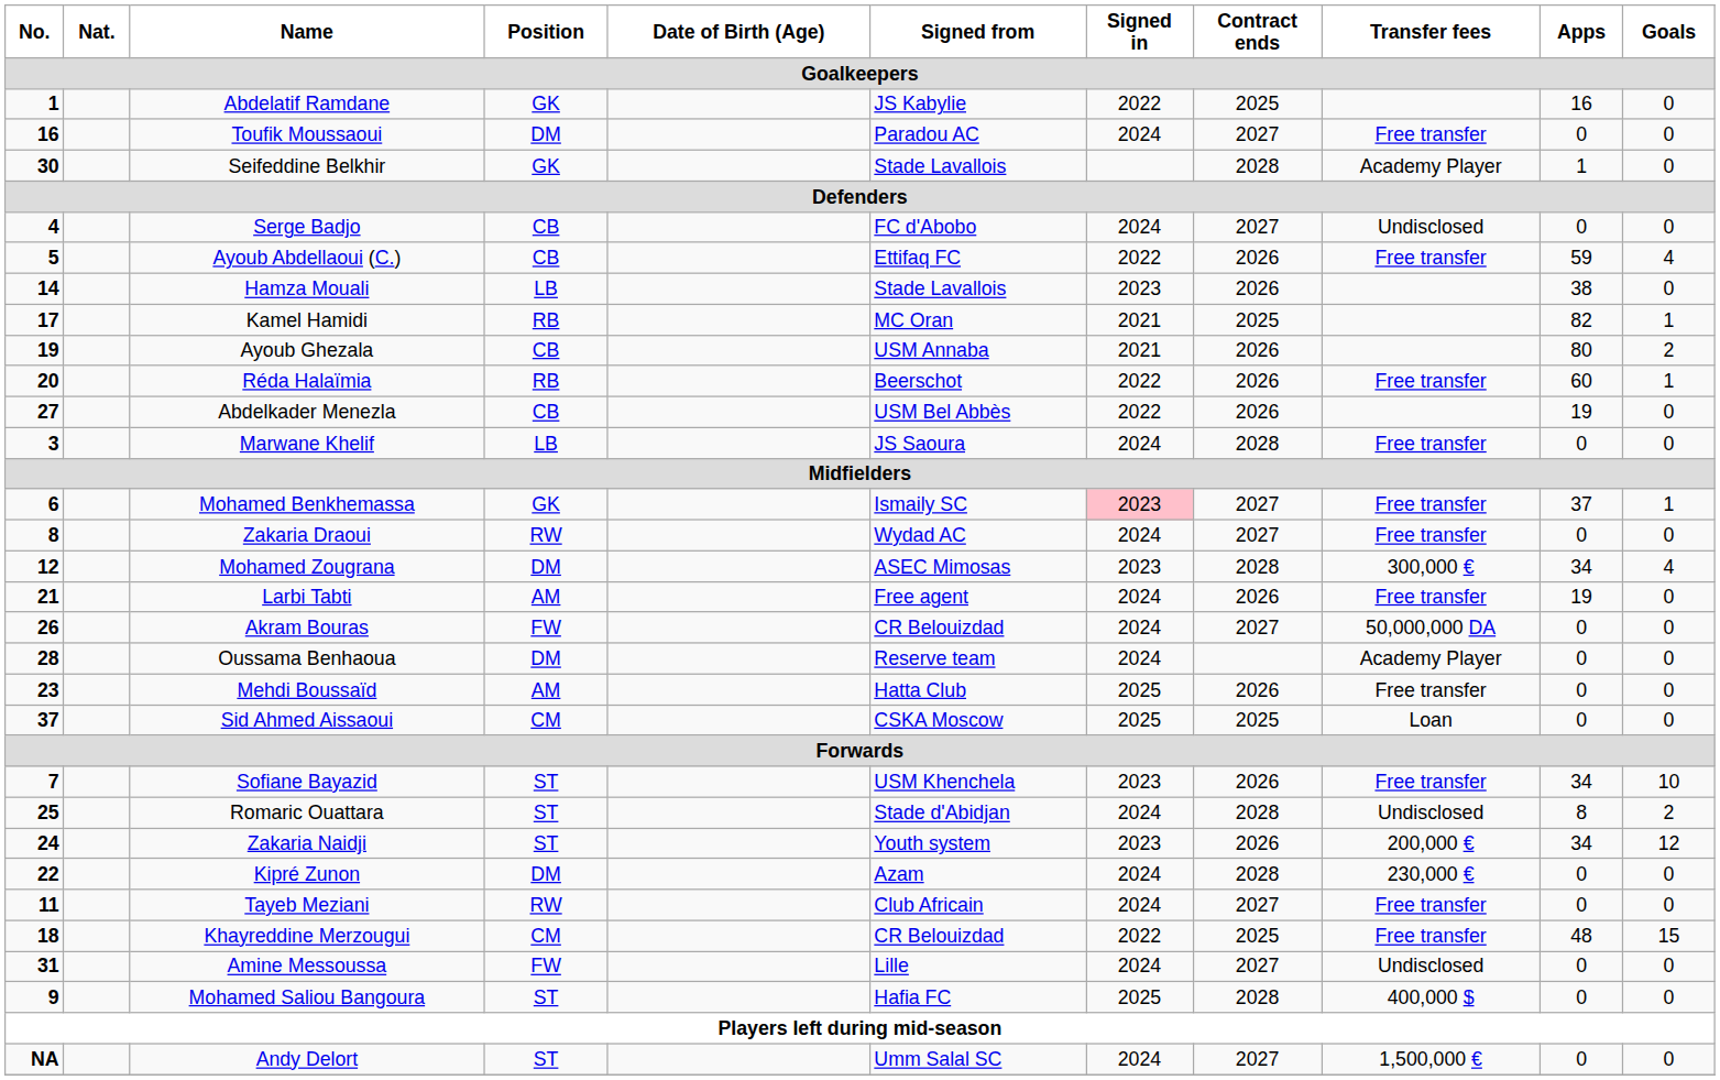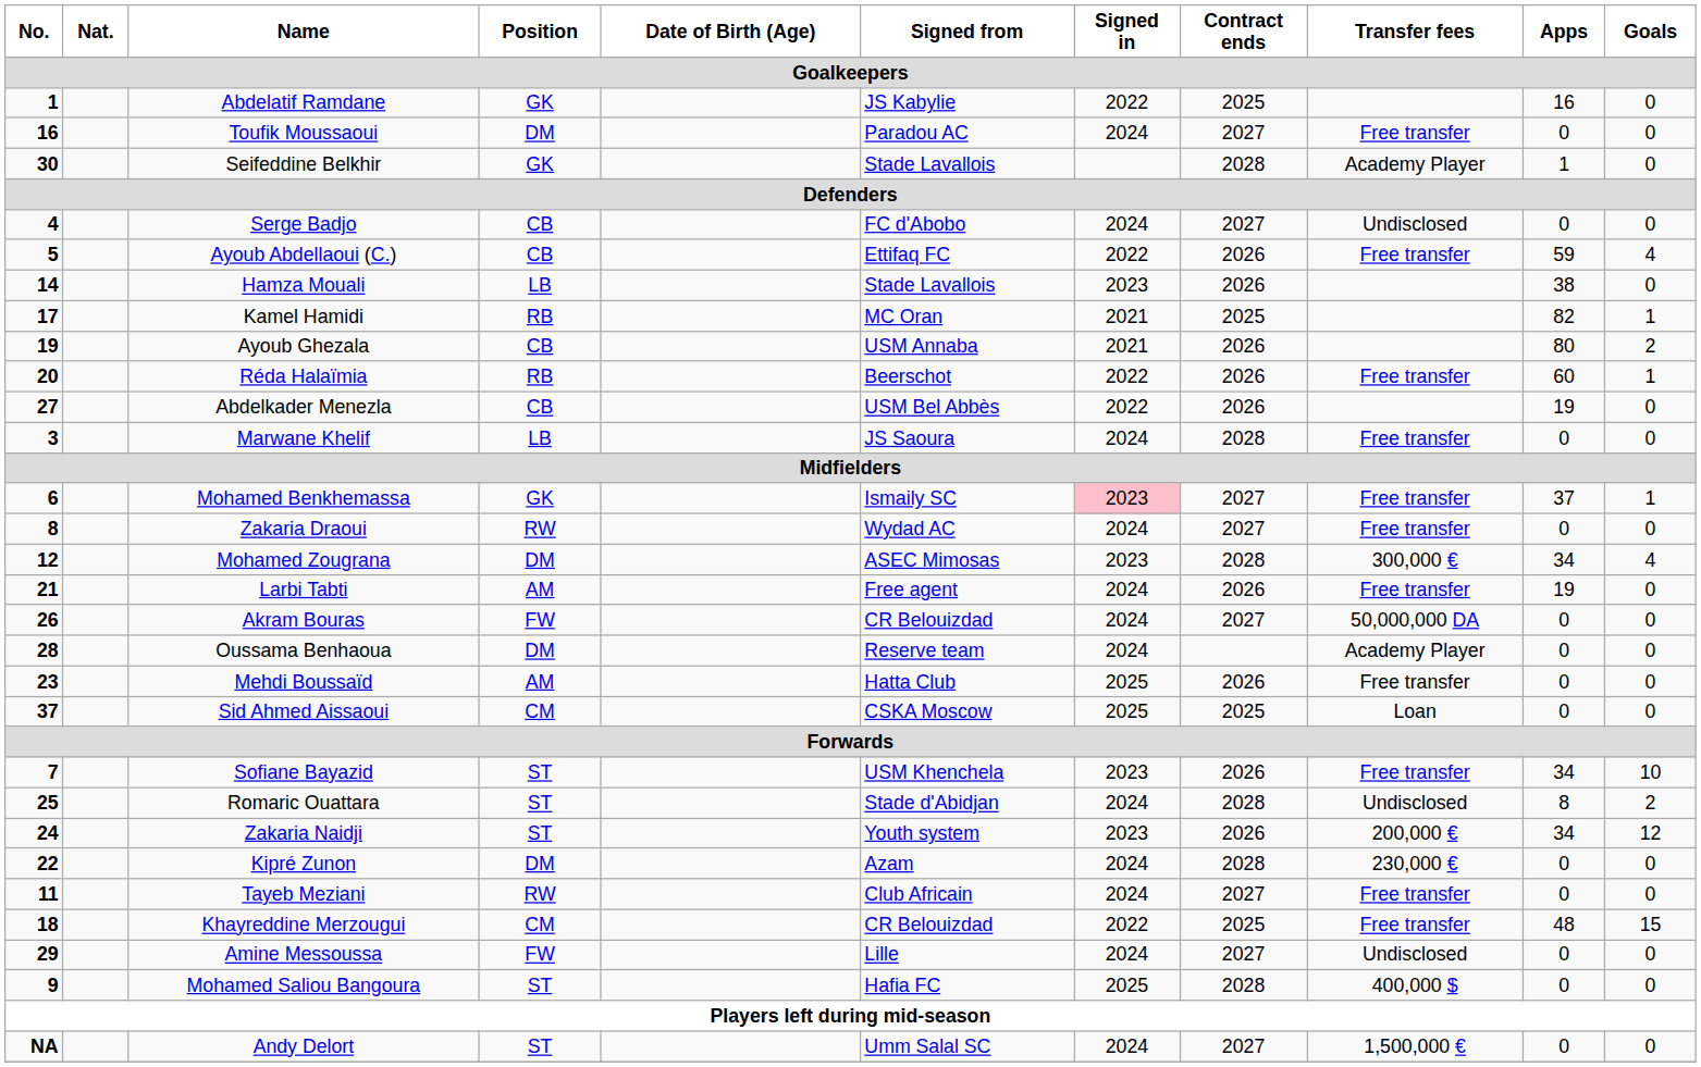Amine Messoussa | No. / Goalkeepers: 31 -> 29
